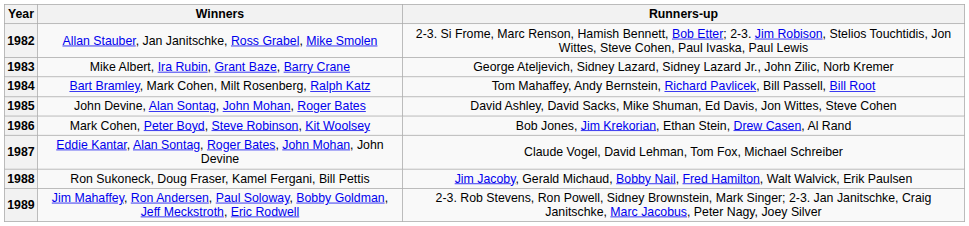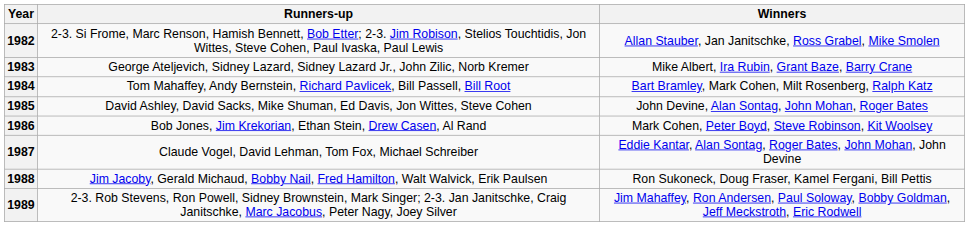columns swapped: Winners <-> Runners-up
